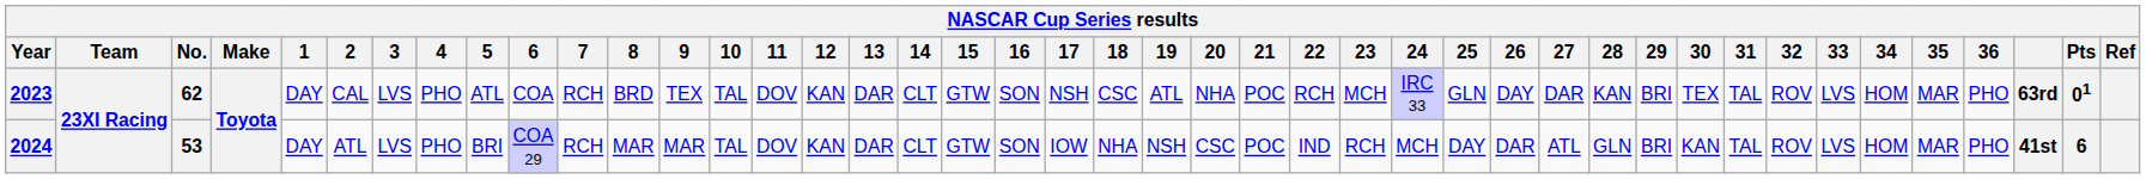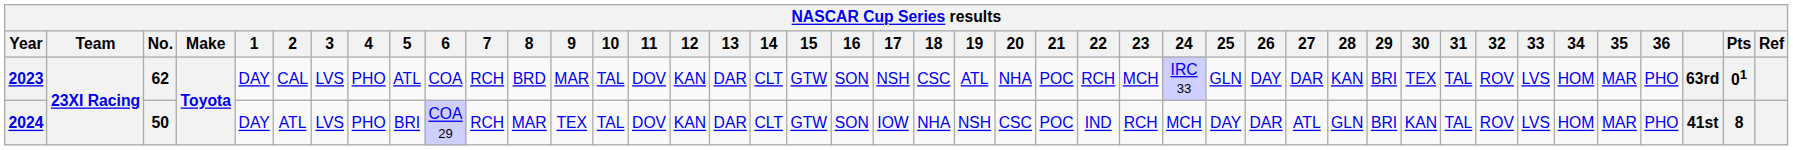2023 | 9: TEX -> MAR
2024 | No.: 53 -> 50
2024 | 9: MAR -> TEX
2024 | Pts: 6 -> 8
